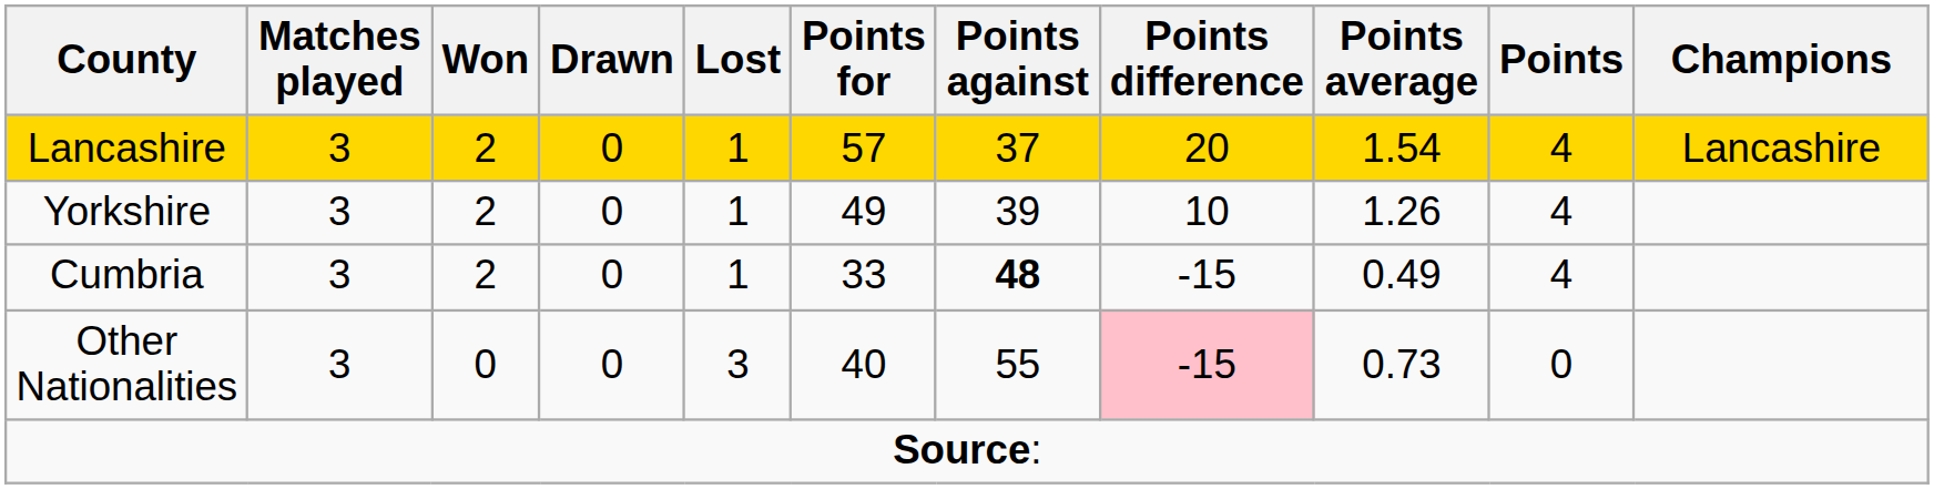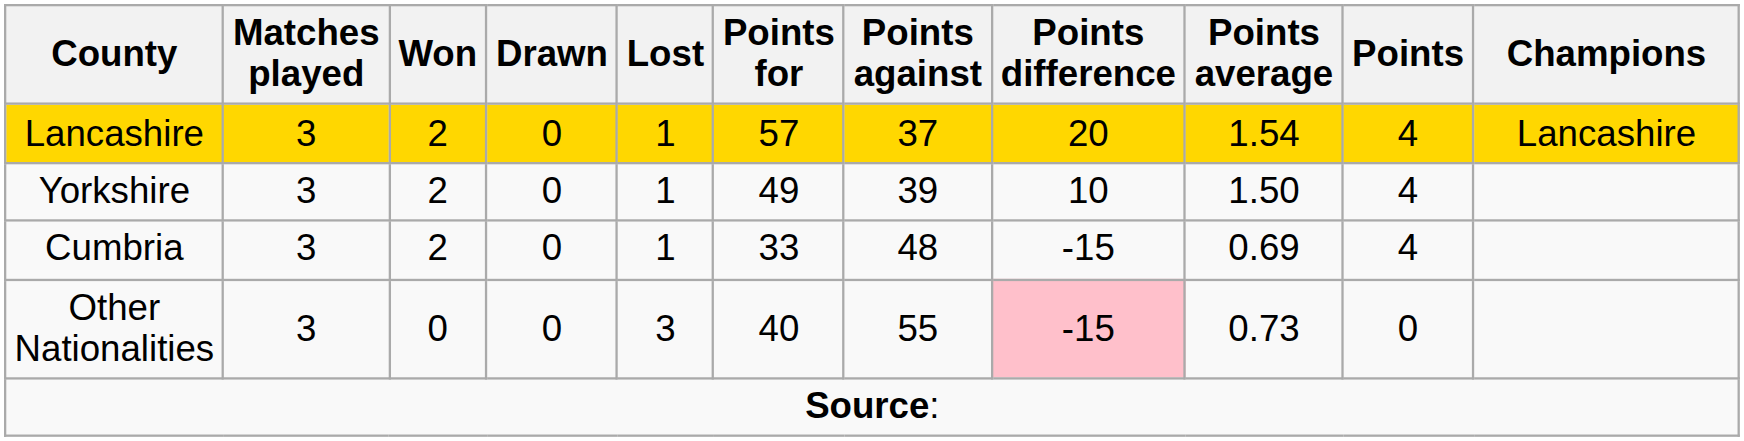Yorkshire | Points average: 1.26 -> 1.50
Cumbria | Points against: bold -> normal
Cumbria | Points average: 0.49 -> 0.69
